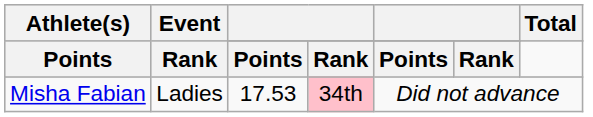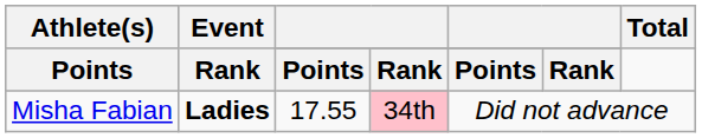Misha Fabian | Event: normal -> bold
Misha Fabian | column 3: 17.53 -> 17.55
